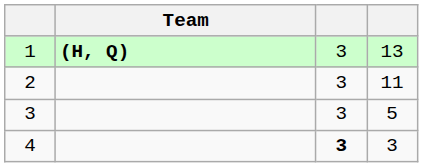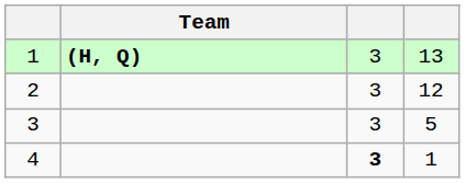2 | column 4: 11 -> 12
4 | column 4: 3 -> 1
